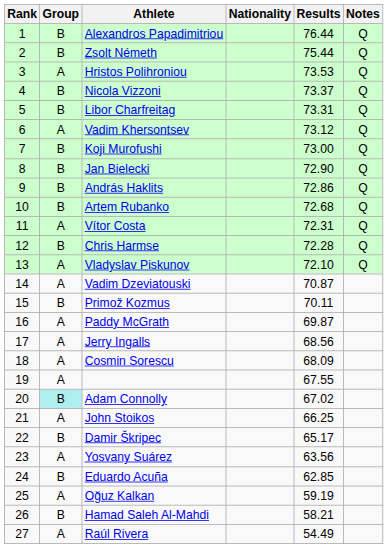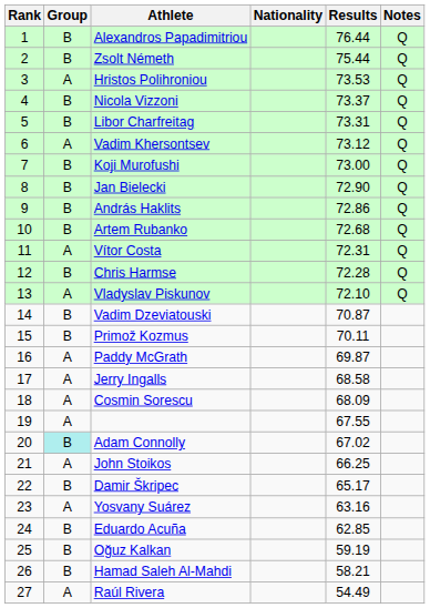Vadim Dzeviatouski | Group: A -> B
Jerry Ingalls | Results: 68.56 -> 68.58
Yosvany Suárez | Results: 63.56 -> 63.16
Oğuz Kalkan | Group: A -> B
